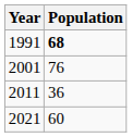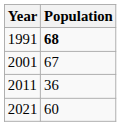2001 | Population: 76 -> 67
